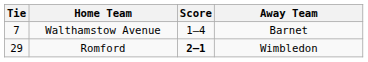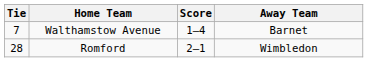Romford | Tie: 29 -> 28
Romford | Score: bold -> normal
